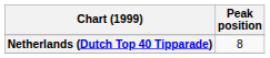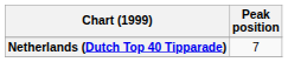Netherlands (Dutch Top 40 Tipparade) | Peak position: 8 -> 7
